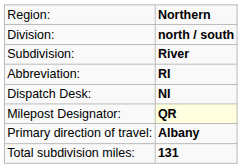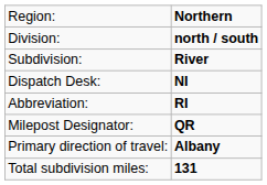rows swapped: Abbreviation: <-> Dispatch Desk:
Milepost Designator: | column 2: lightyellow background -> no background
